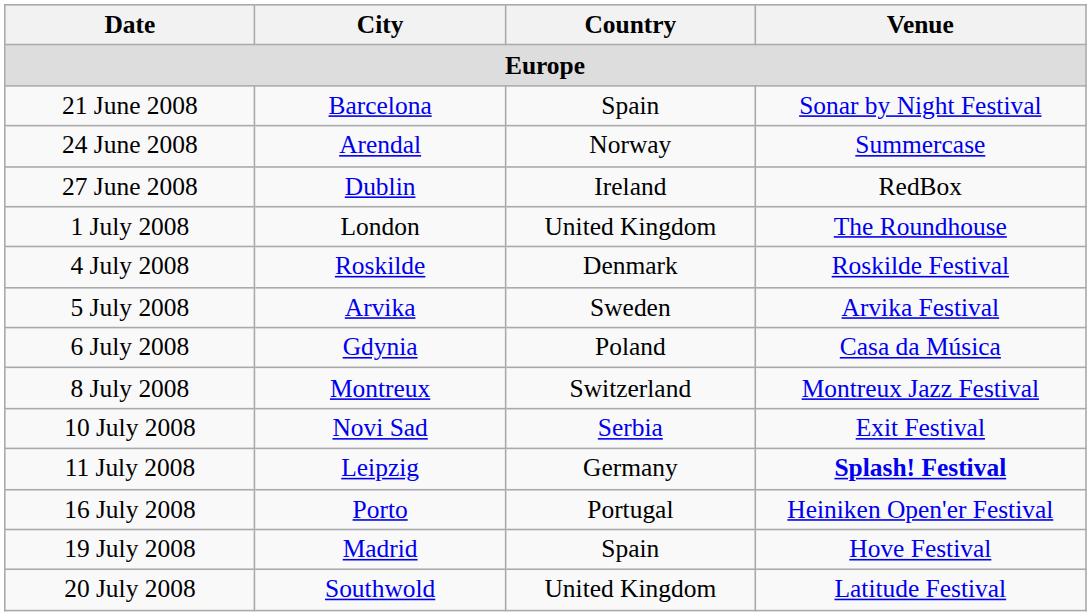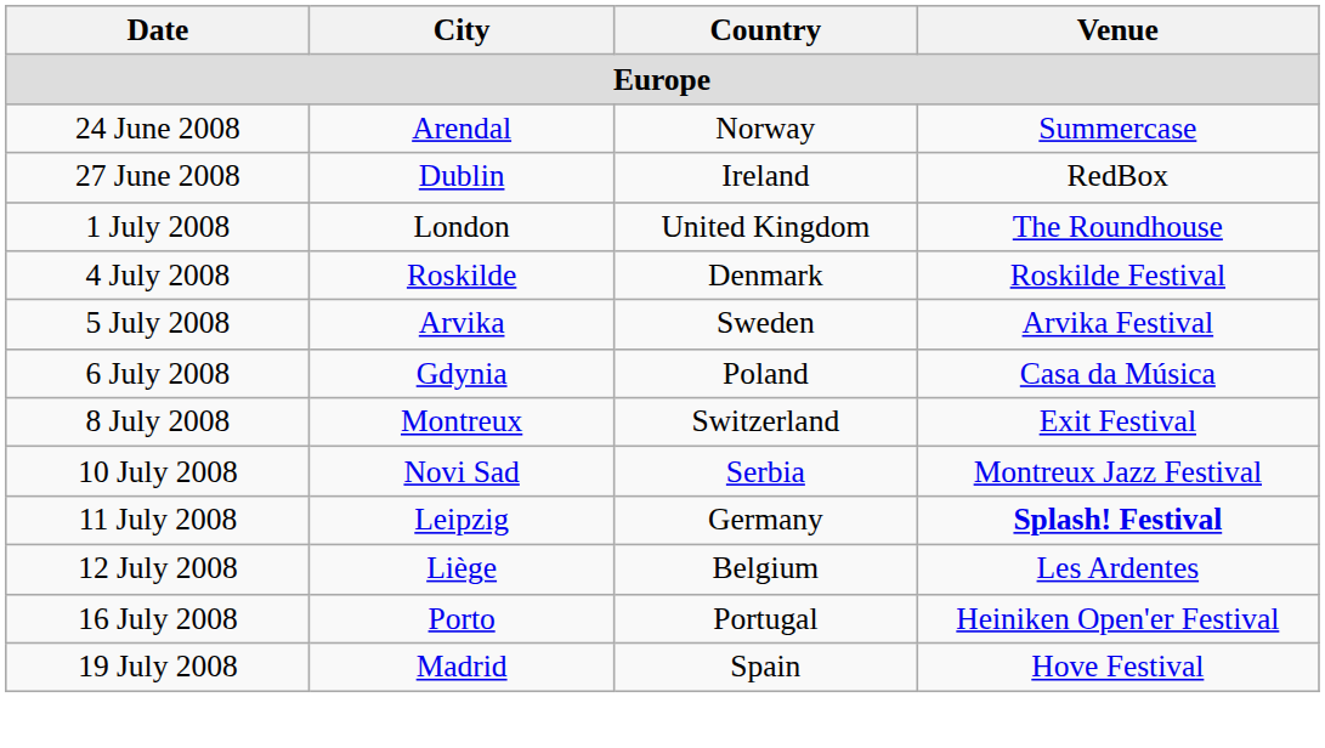- row: 21 June 2008 | Barcelona | Spain | Sonar by Night Festival
8 July 2008 | Venue: Montreux Jazz Festival -> Exit Festival
10 July 2008 | Venue: Exit Festival -> Montreux Jazz Festival
+ row: 12 July 2008 | Liège | Belgium | Les Ardentes
- row: 20 July 2008 | Southwold | United Kingdom | Latitude Festival
